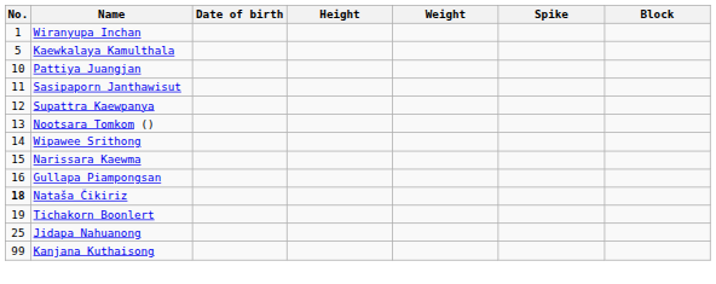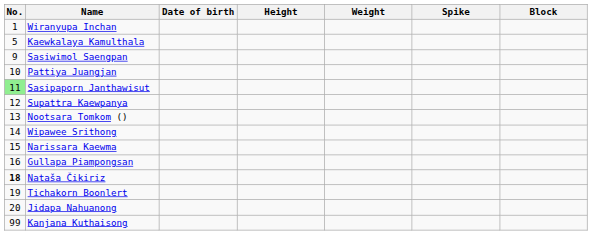+ row: 9 | Sasiwimol Saengpan
Sasipaporn Janthawisut | No.: no background -> lightgreen background
Jidapa Nahuanong | No.: 25 -> 20
